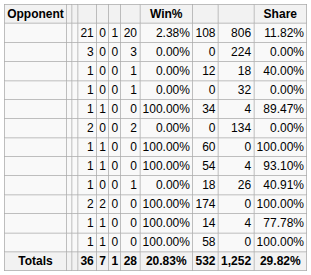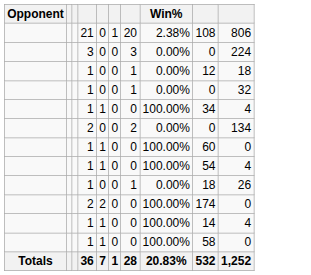- column: Share | 11.82% | 0.00% | 40.00% | 0.00% | 89.47% | 0.00% | 100.00% | 93.10% | 40.91% | 100.00% | 77.78% | 100.00% | 29.82%
